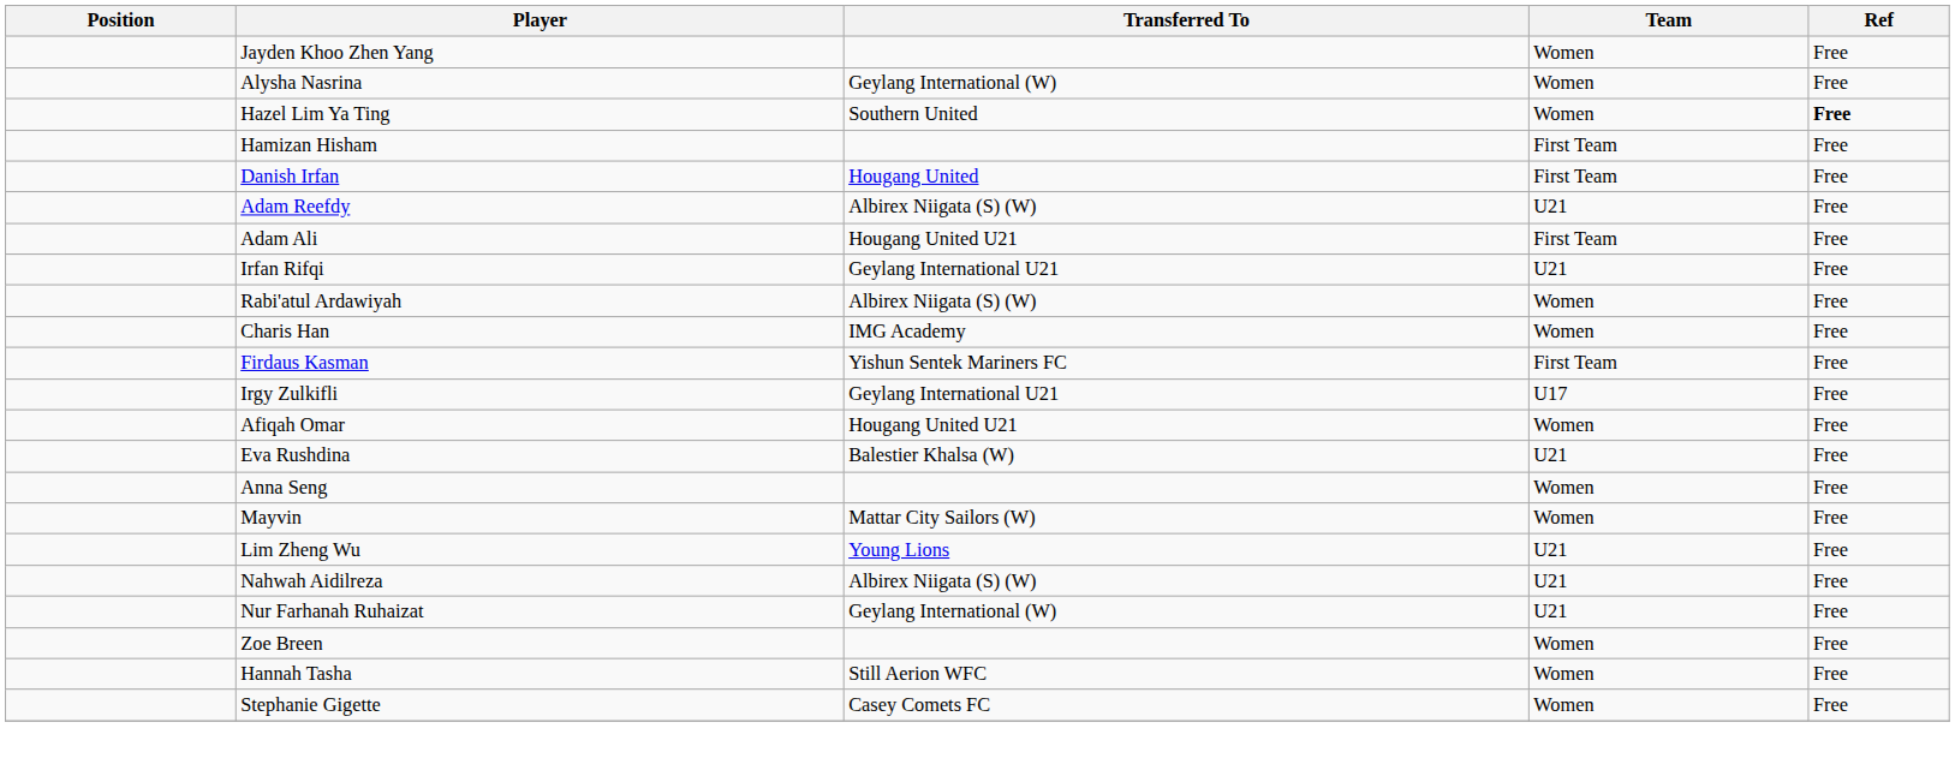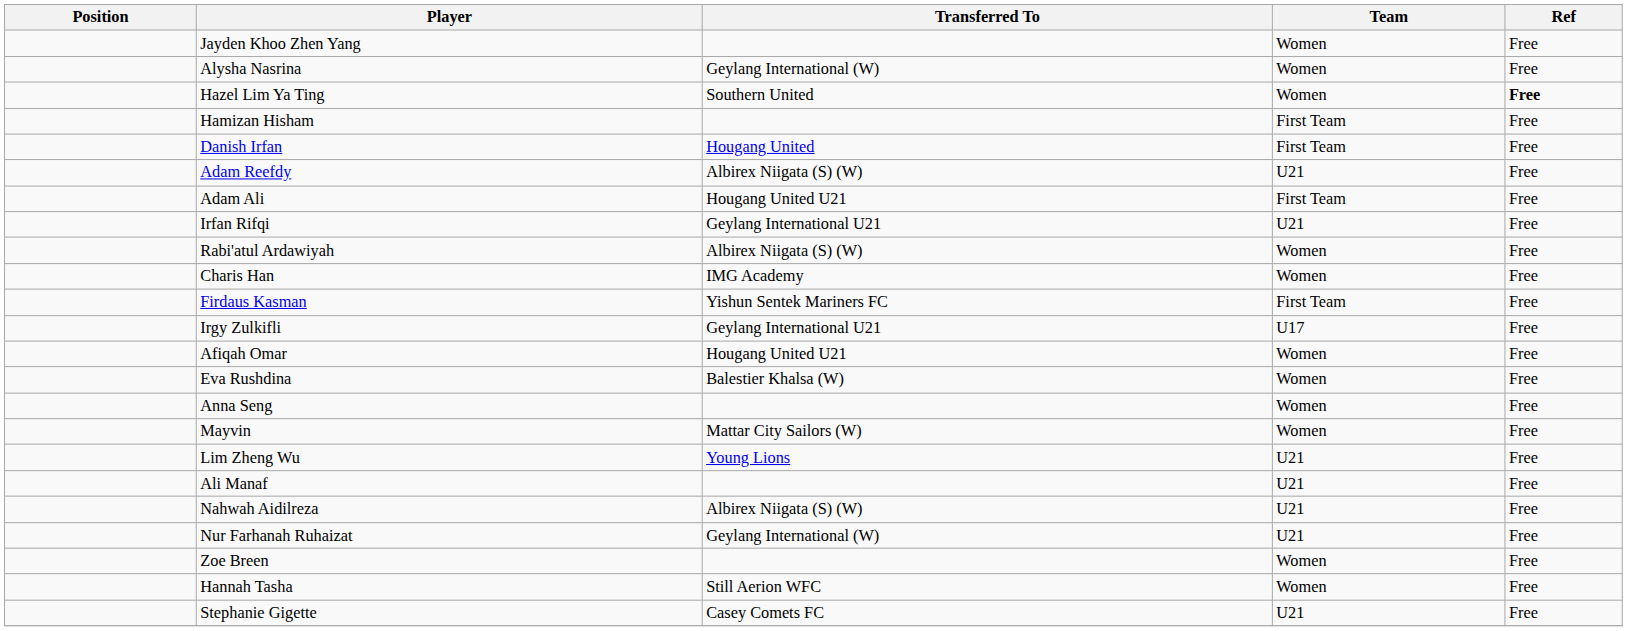Eva Rushdina | Team: U21 -> Women
+ row: Ali Manaf | U21 | Free
Stephanie Gigette | Team: Women -> U21
